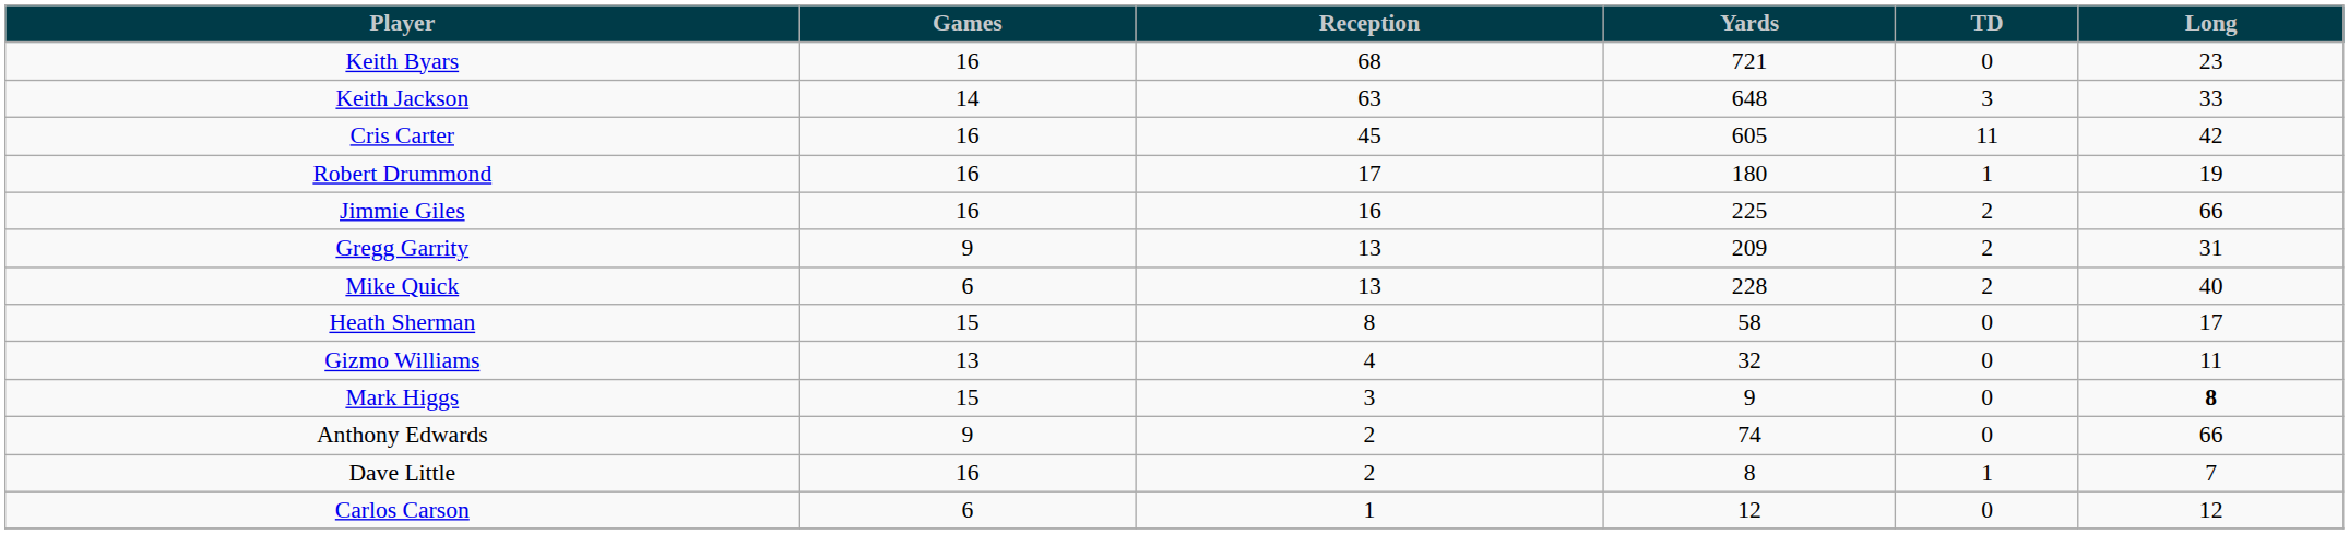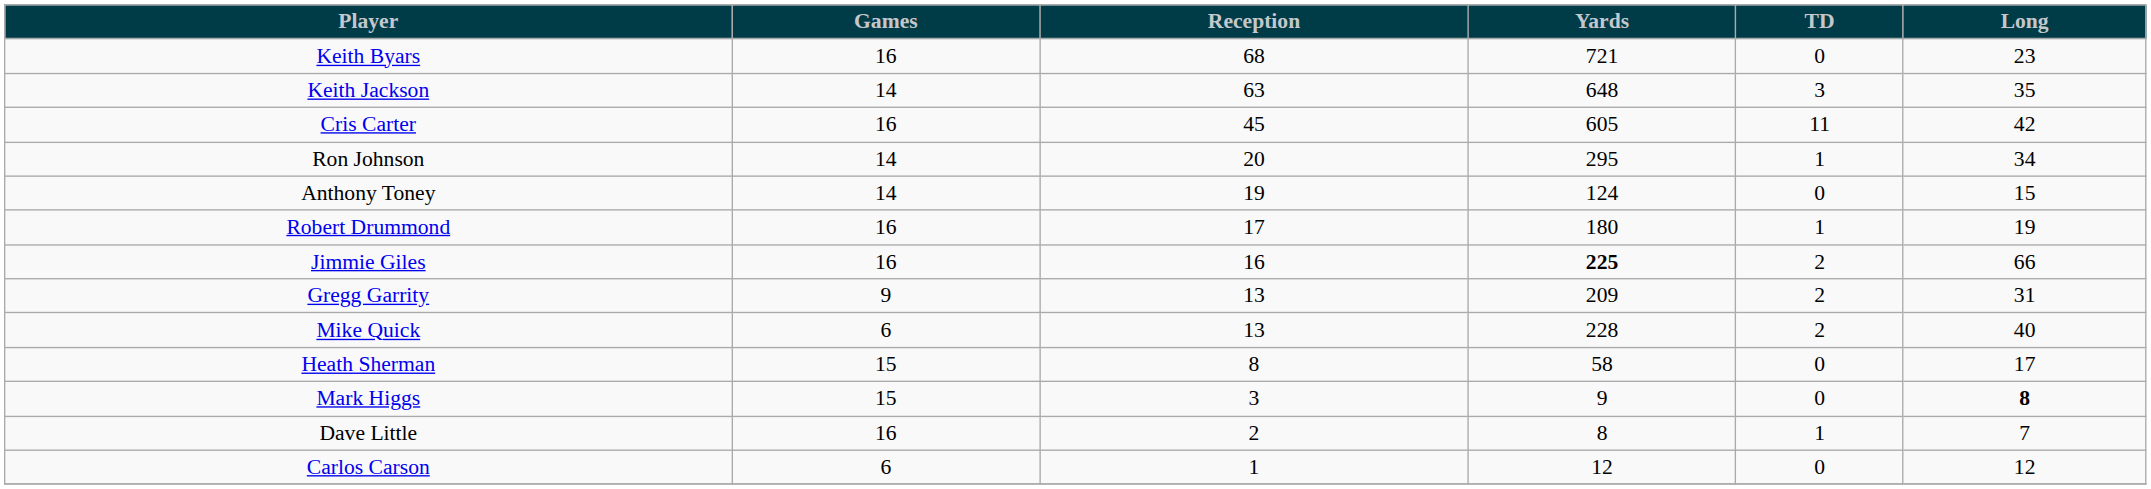Keith Jackson | Long: 33 -> 35
+ row: Ron Johnson | 14 | 20 | 295 | 1 | 34
+ row: Anthony Toney | 14 | 19 | 124 | 0 | 15
Jimmie Giles | Yards: normal -> bold
- row: Gizmo Williams | 13 | 4 | 32 | 0 | 11
- row: Anthony Edwards | 9 | 2 | 74 | 0 | 66
